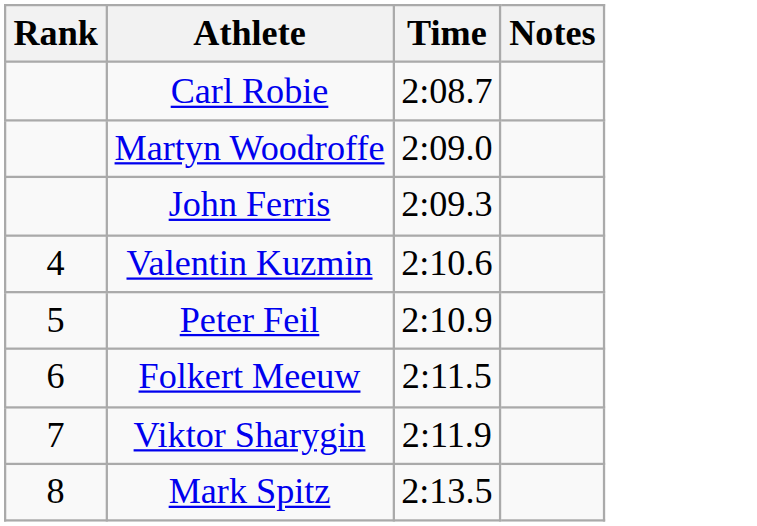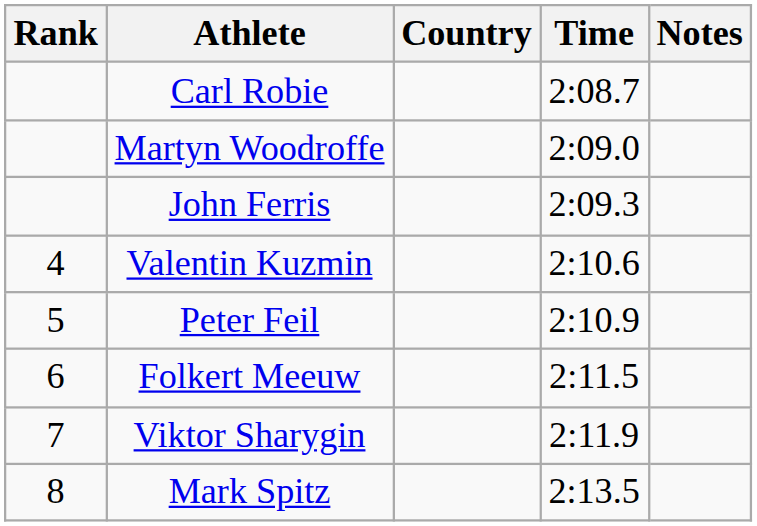+ column: Country
